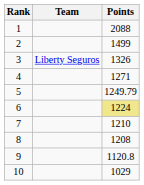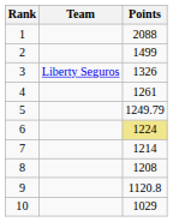4 | Points: 1271 -> 1261
7 | Points: 1210 -> 1214
